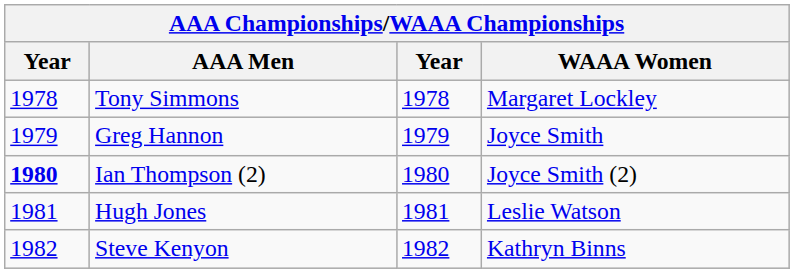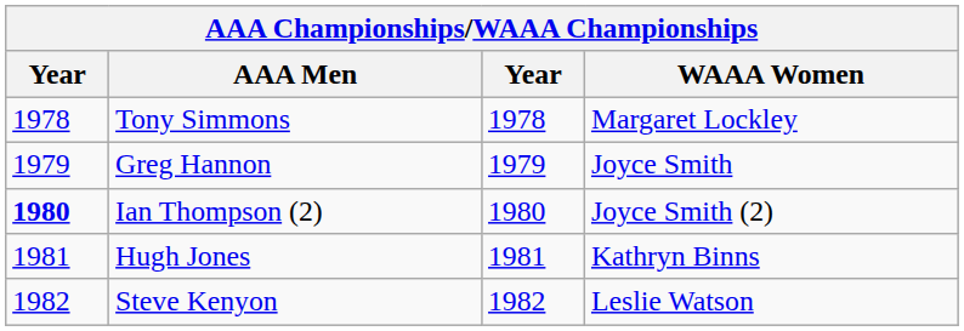Hugh Jones | WAAA Women: Leslie Watson -> Kathryn Binns
Steve Kenyon | WAAA Women: Kathryn Binns -> Leslie Watson
